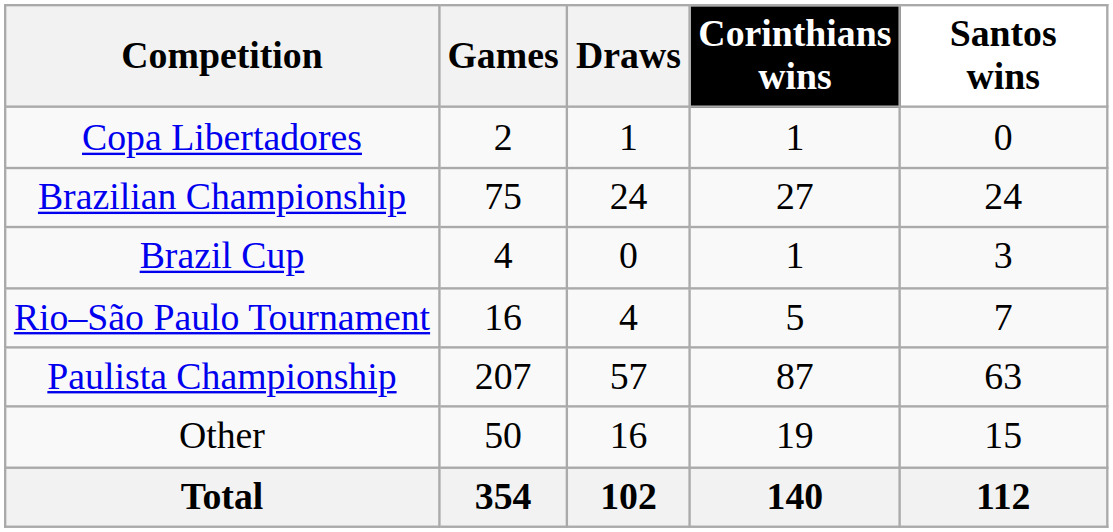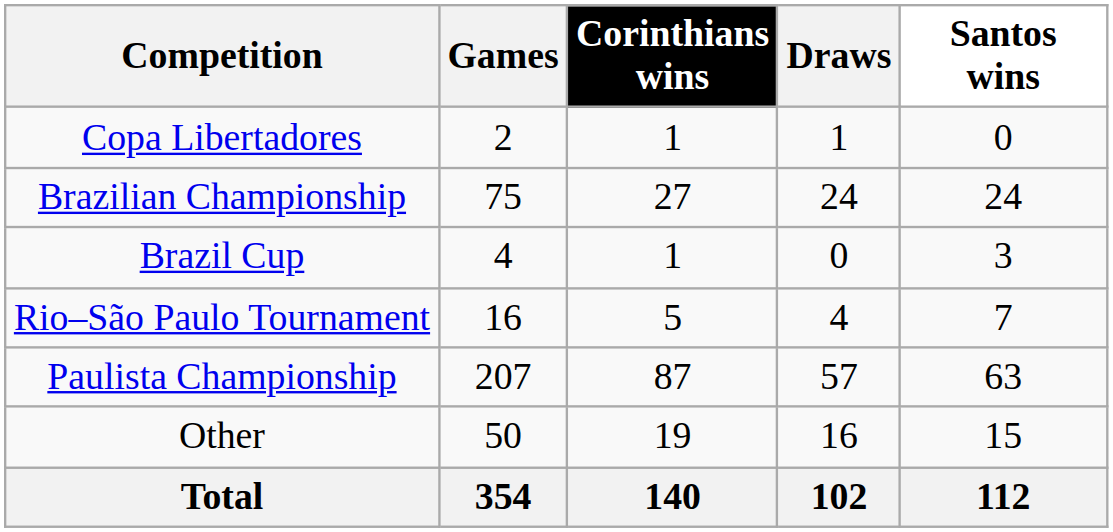columns swapped: Corinthians wins <-> Draws
